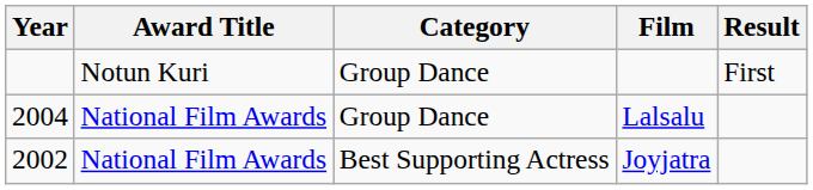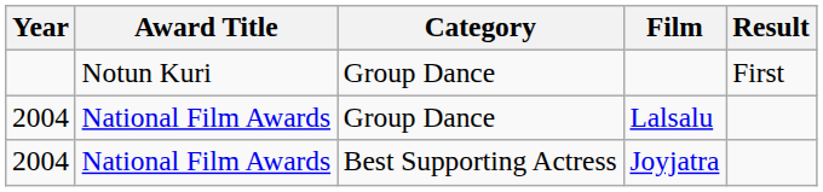Joyjatra | Year: 2002 -> 2004
